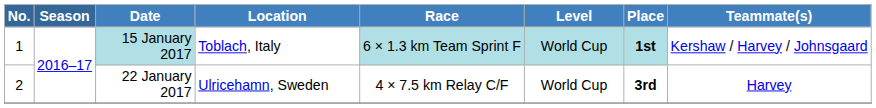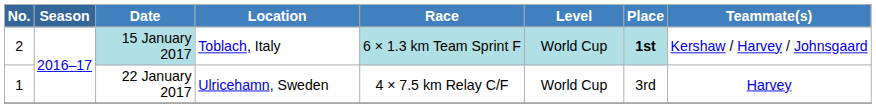15 January 2017 | No.: 1 -> 2
22 January 2017 | No.: 2 -> 1
22 January 2017 | Place: bold -> normal
